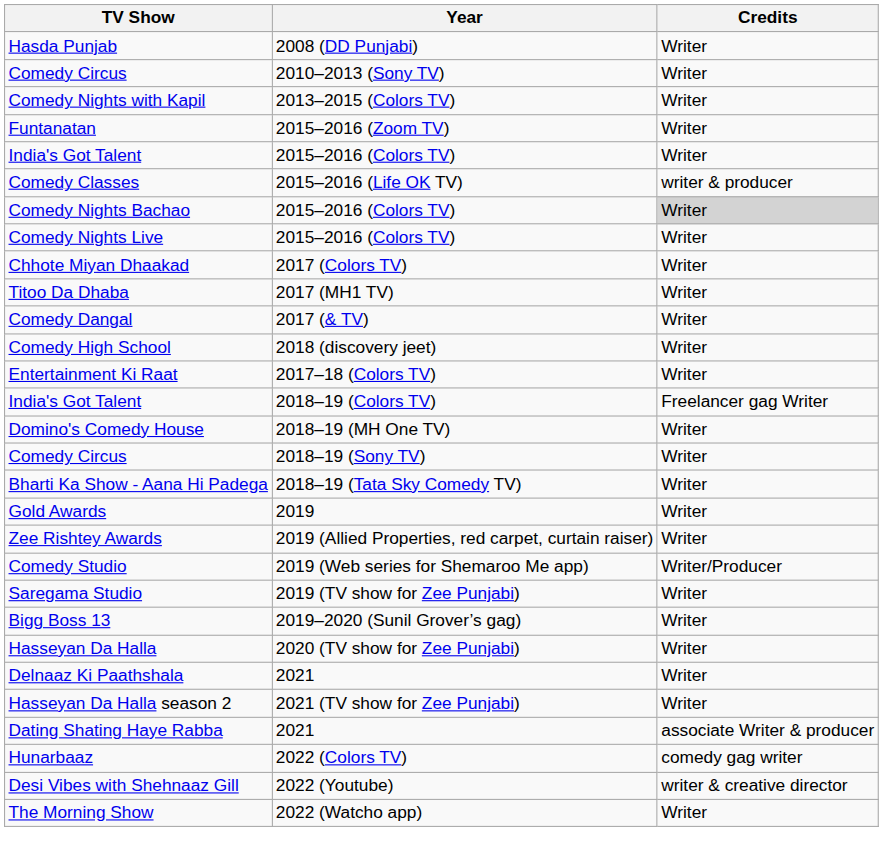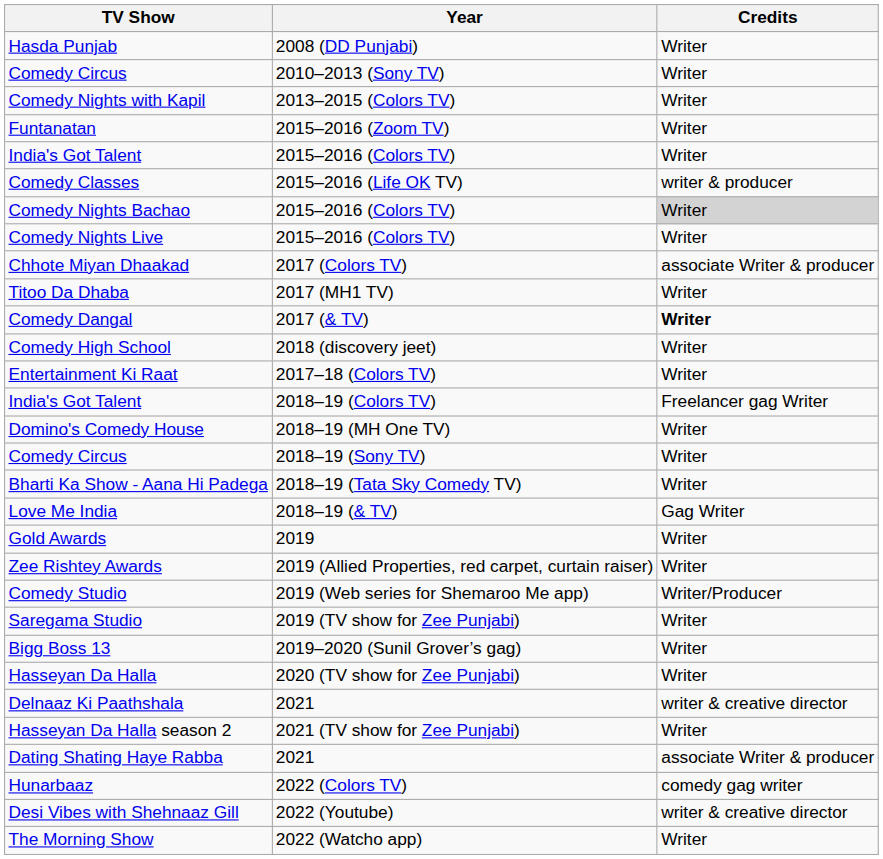Chhote Miyan Dhaakad | Credits: Writer -> associate Writer & producer
Comedy Dangal | Credits: normal -> bold
+ row: Love Me India | 2018–19 (& TV) | Gag Writer
Delnaaz Ki Paathshala | Credits: Writer -> writer & creative director
